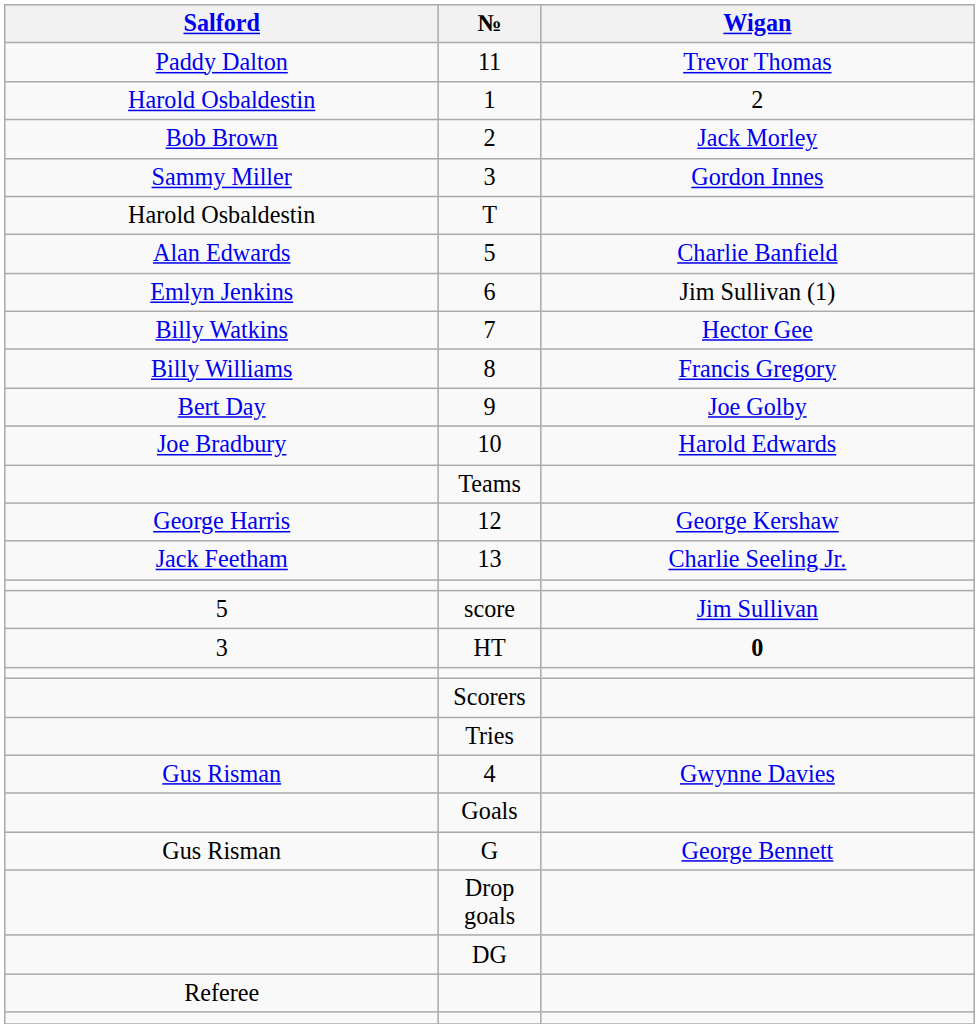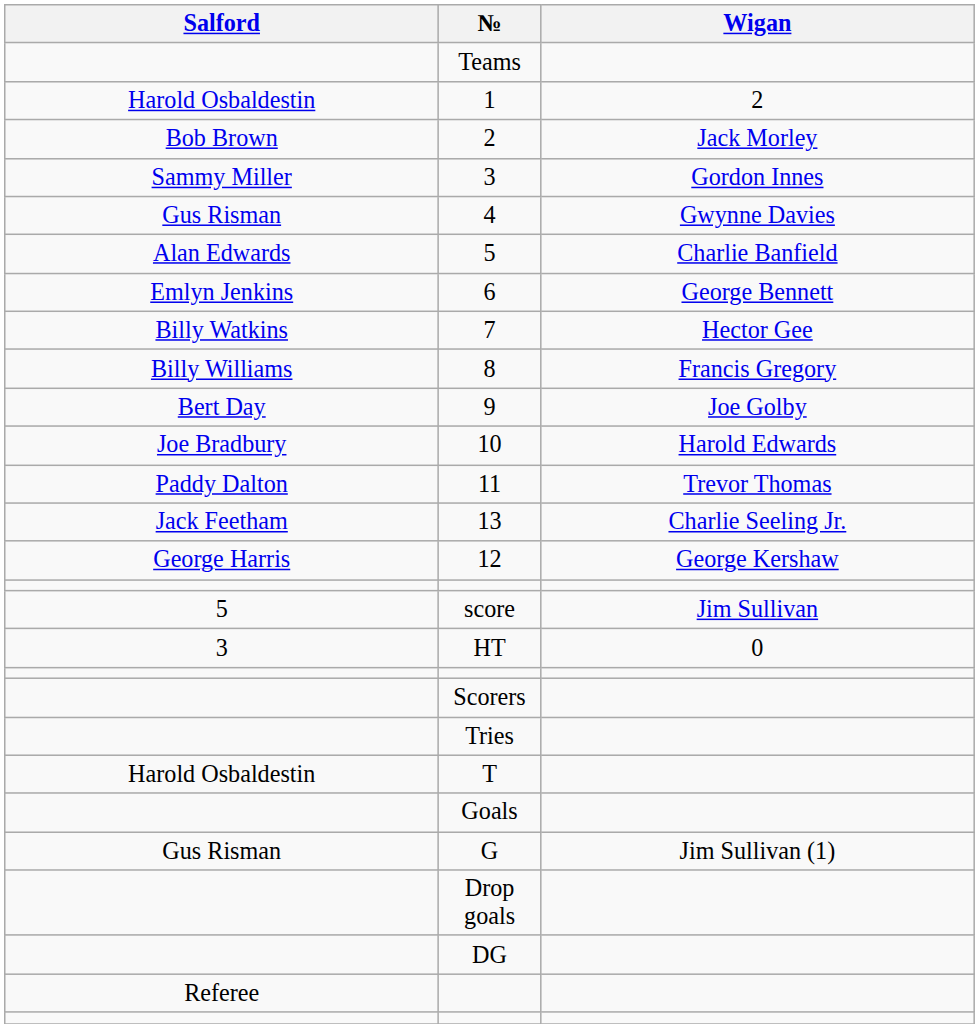rows swapped: Teams <-> 11
rows swapped: 4 <-> T
6 | Wigan: Jim Sullivan (1) -> George Bennett
rows swapped: 12 <-> 13
HT | Wigan: bold -> normal
G | Wigan: George Bennett -> Jim Sullivan (1)
